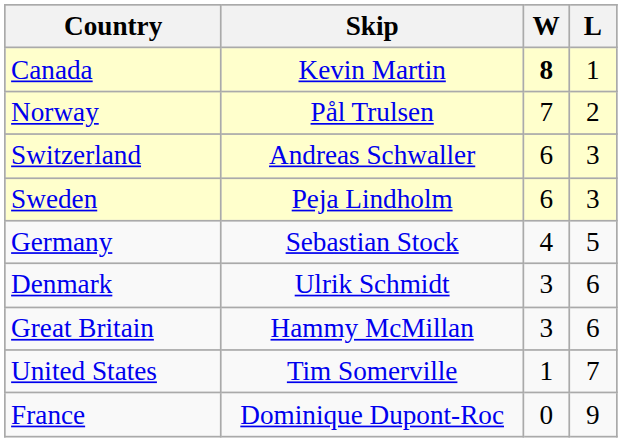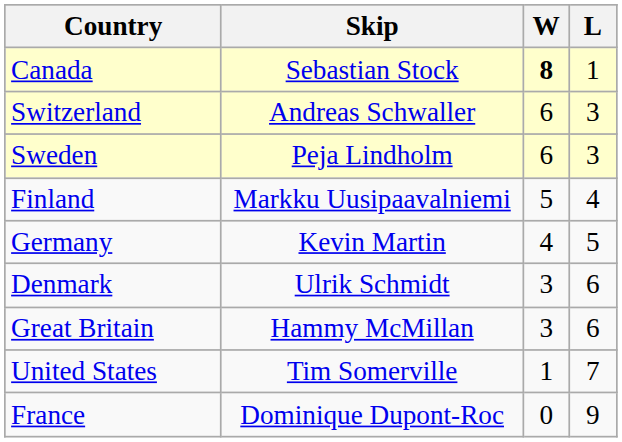Canada | Skip: Kevin Martin -> Sebastian Stock
- row: Norway | Pål Trulsen | 7 | 2
+ row: Finland | Markku Uusipaavalniemi | 5 | 4
Germany | Skip: Sebastian Stock -> Kevin Martin
